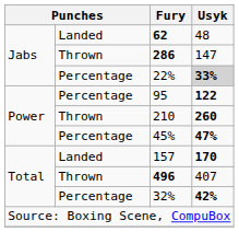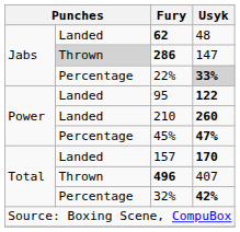286 | column 2: no background -> lightgrey background
95 | column 2: Percentage -> Landed
210 | column 2: Thrown -> Landed
